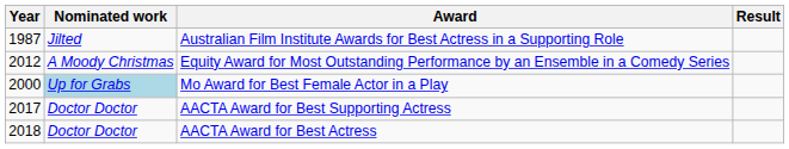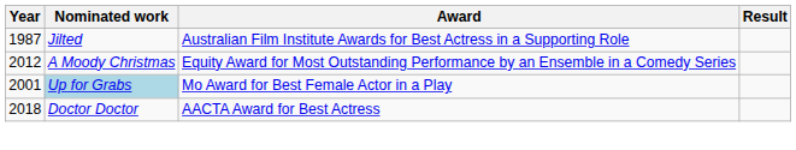Mo Award for Best Female Actor in a Play | Year: 2000 -> 2001
- row: 2017 | Doctor Doctor | AACTA Award for Best Supporting Actress
